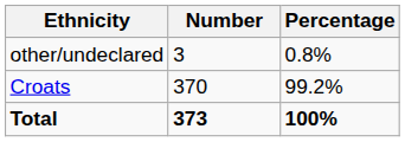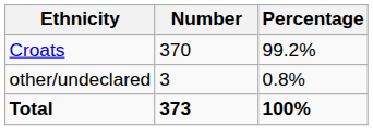rows swapped: Croats <-> other/undeclared
